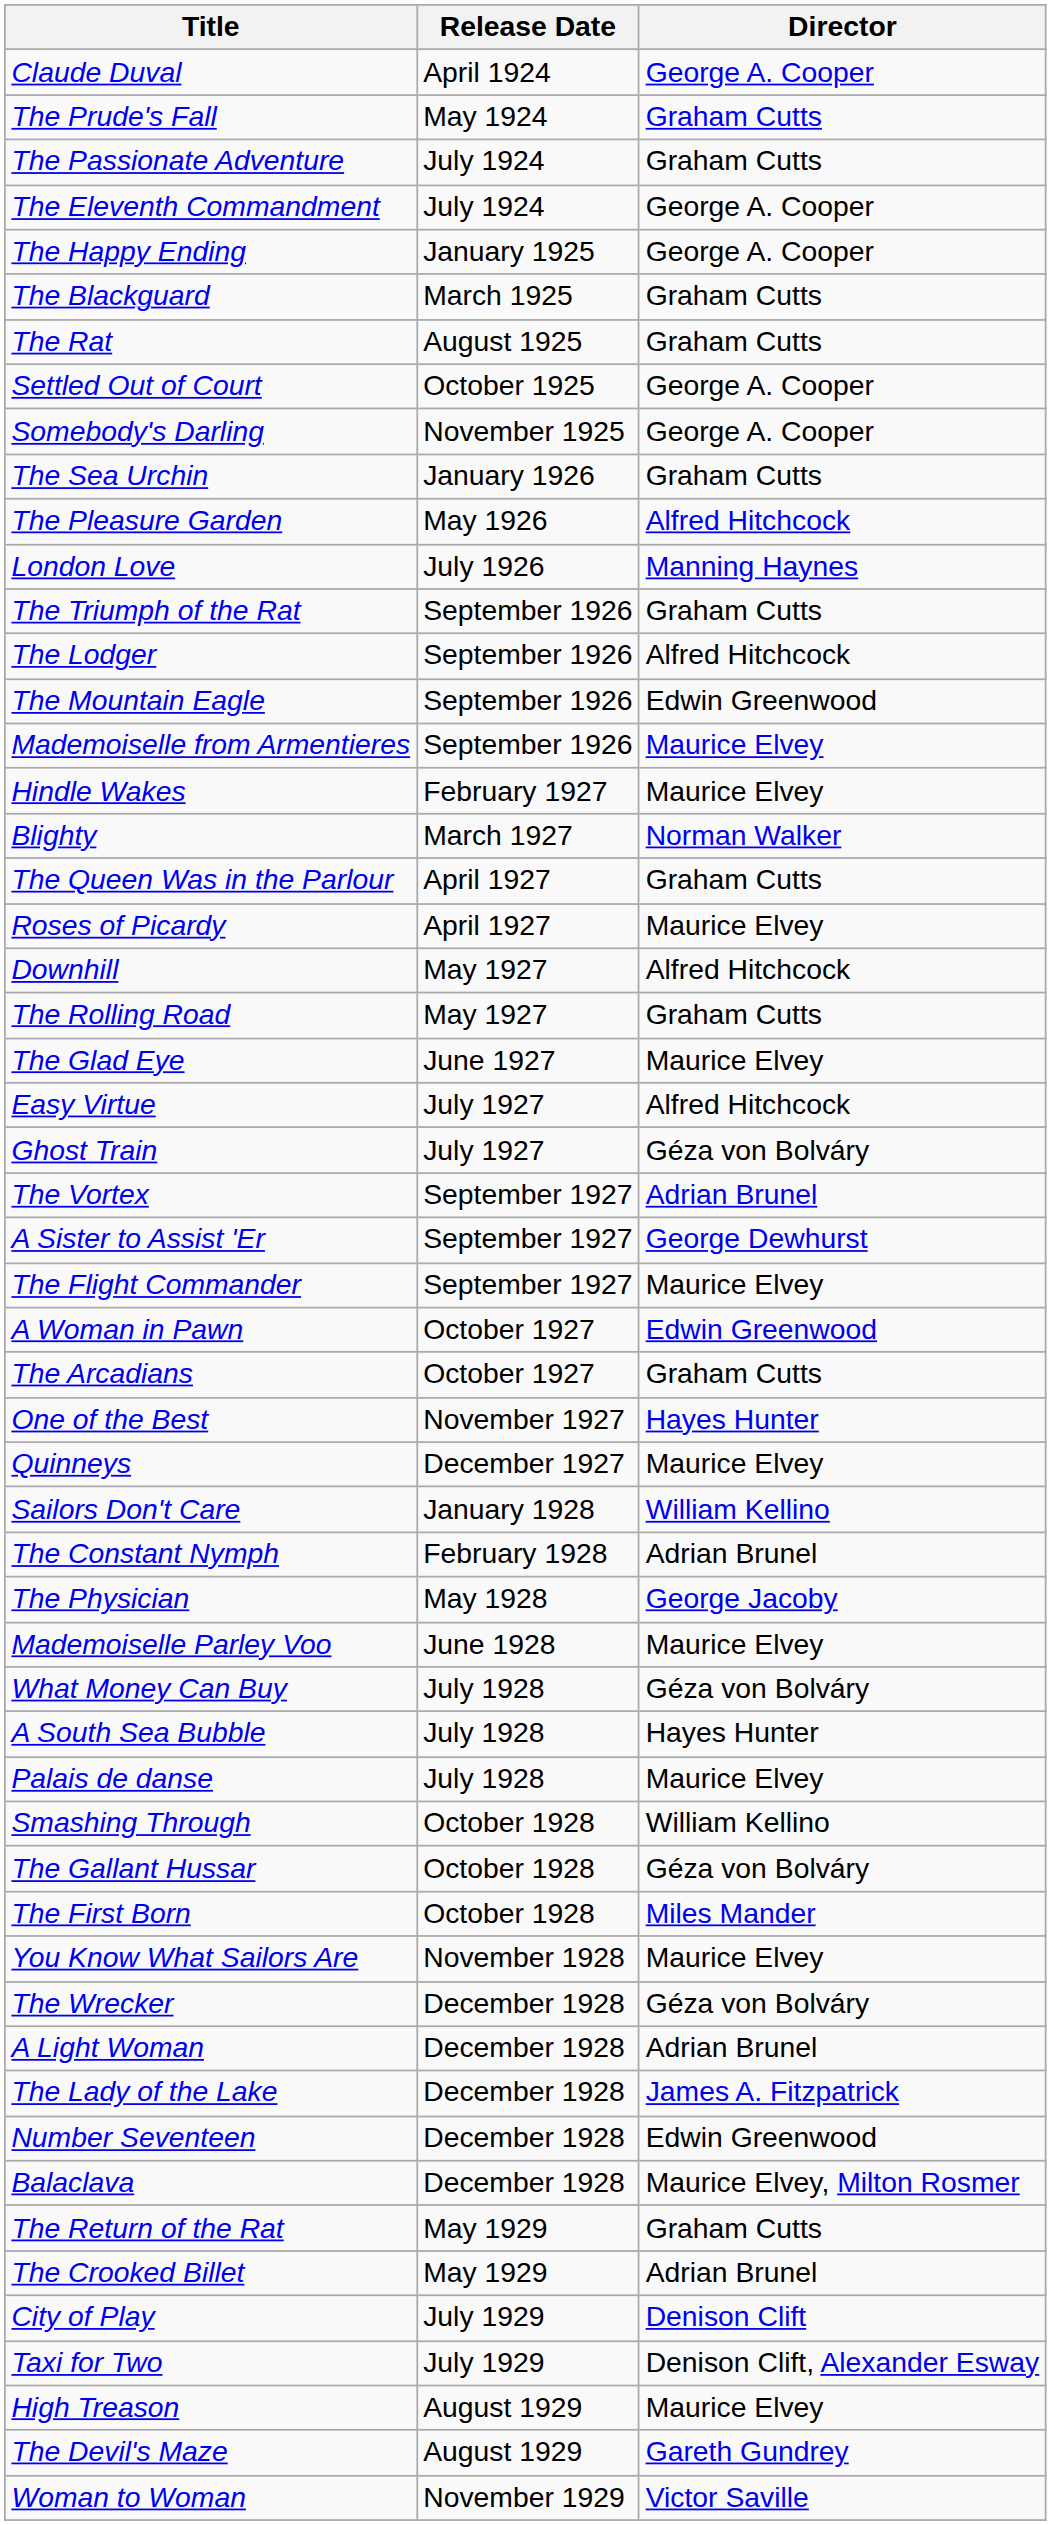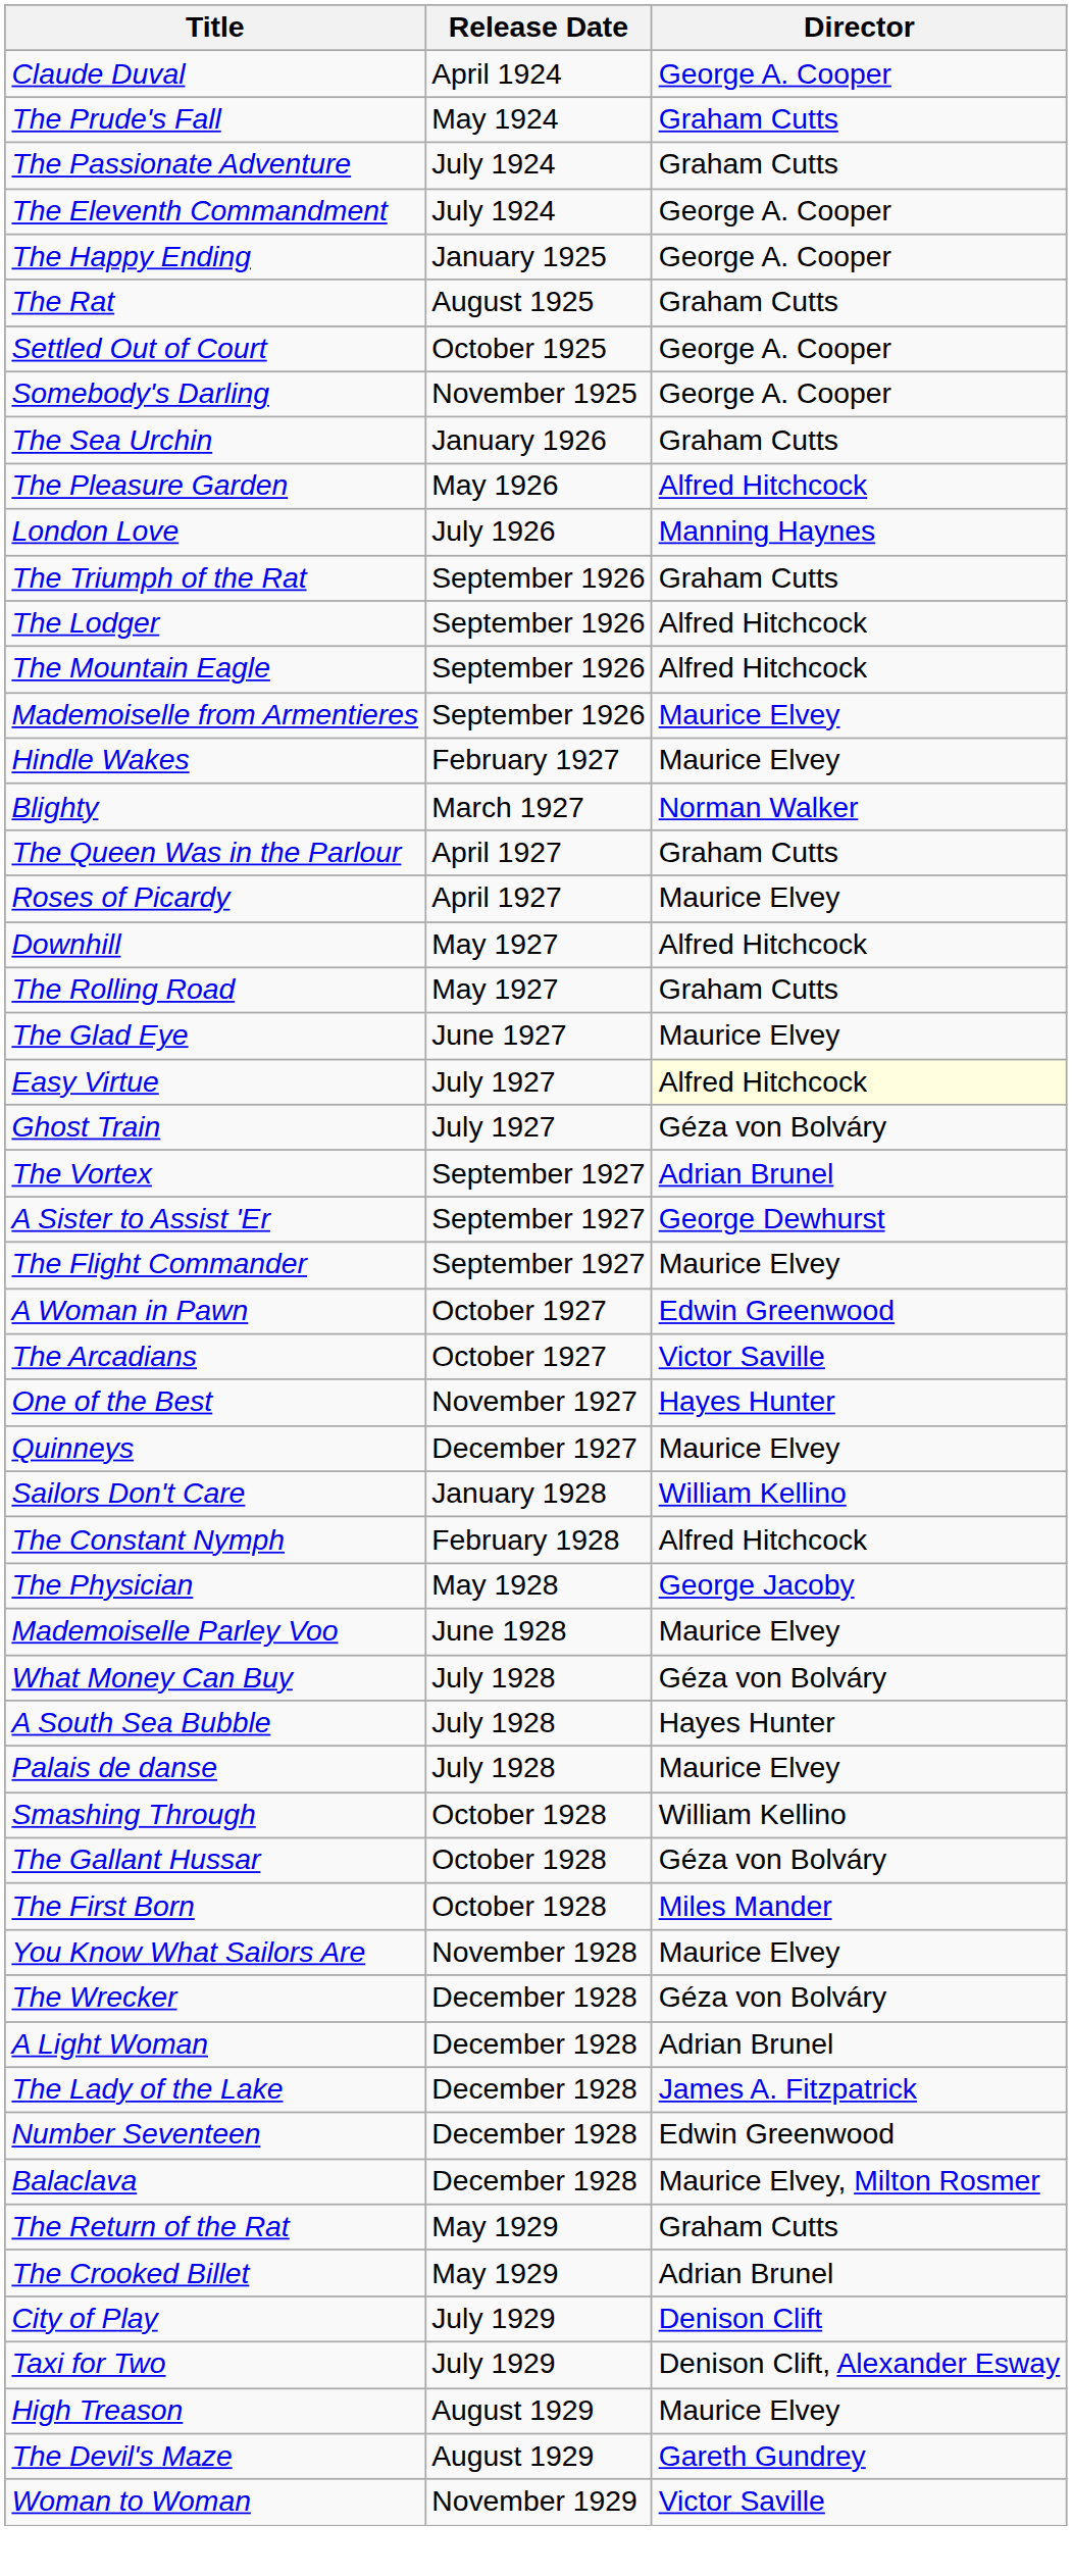- row: The Blackguard | March 1925 | Graham Cutts
The Mountain Eagle | Director: Edwin Greenwood -> Alfred Hitchcock
Easy Virtue | Director: no background -> lightyellow background
The Arcadians | Director: Graham Cutts -> Victor Saville
The Constant Nymph | Director: Adrian Brunel -> Alfred Hitchcock
